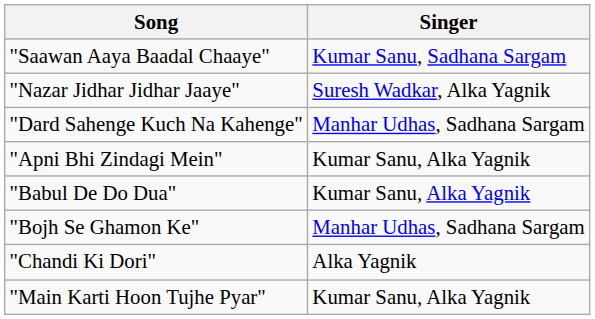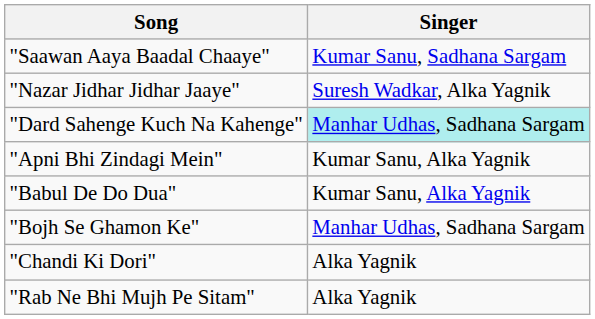"Dard Sahenge Kuch Na Kahenge" | Singer: no background -> paleturquoise background
- row: "Main Karti Hoon Tujhe Pyar" | Kumar Sanu, Alka Yagnik
+ row: "Rab Ne Bhi Mujh Pe Sitam" | Alka Yagnik
